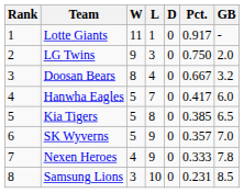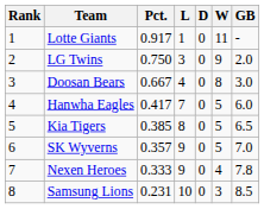columns swapped: W <-> Pct.
Doosan Bears | GB: 3.2 -> 3.0
